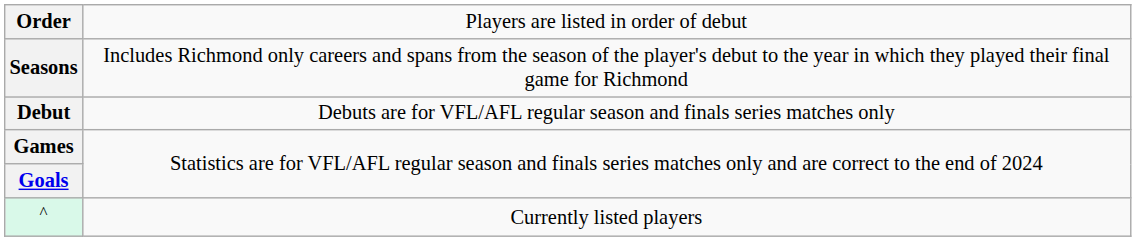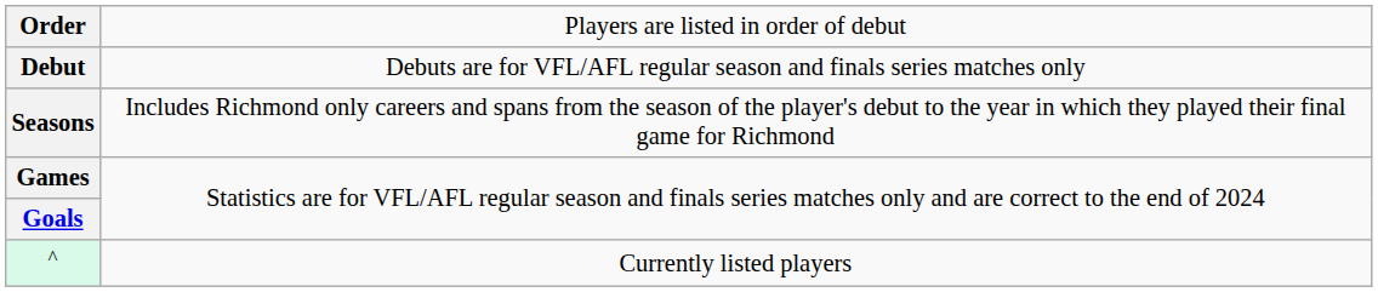rows swapped: Seasons <-> Debut
